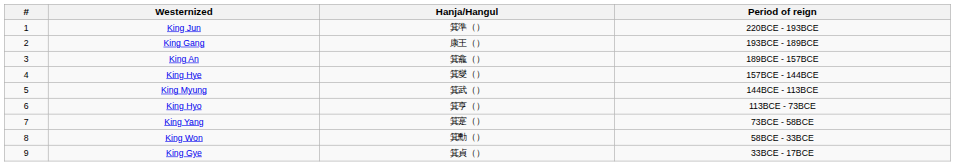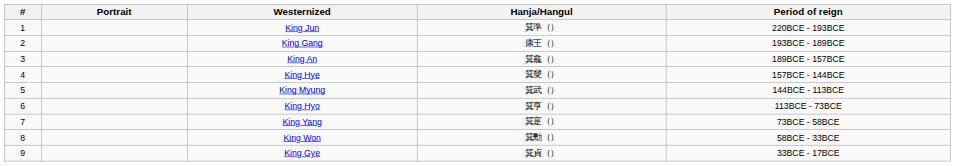+ column: Portrait
